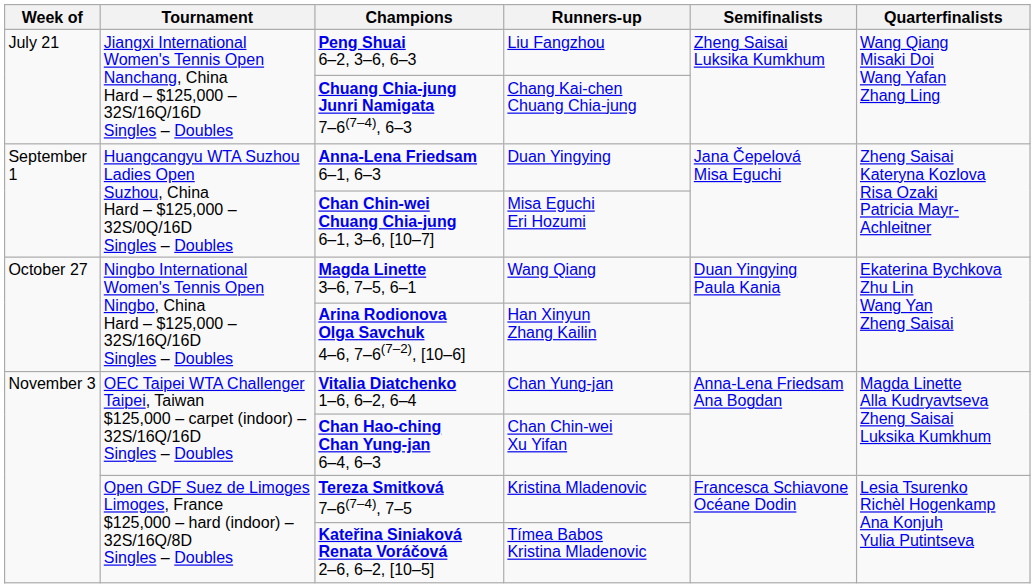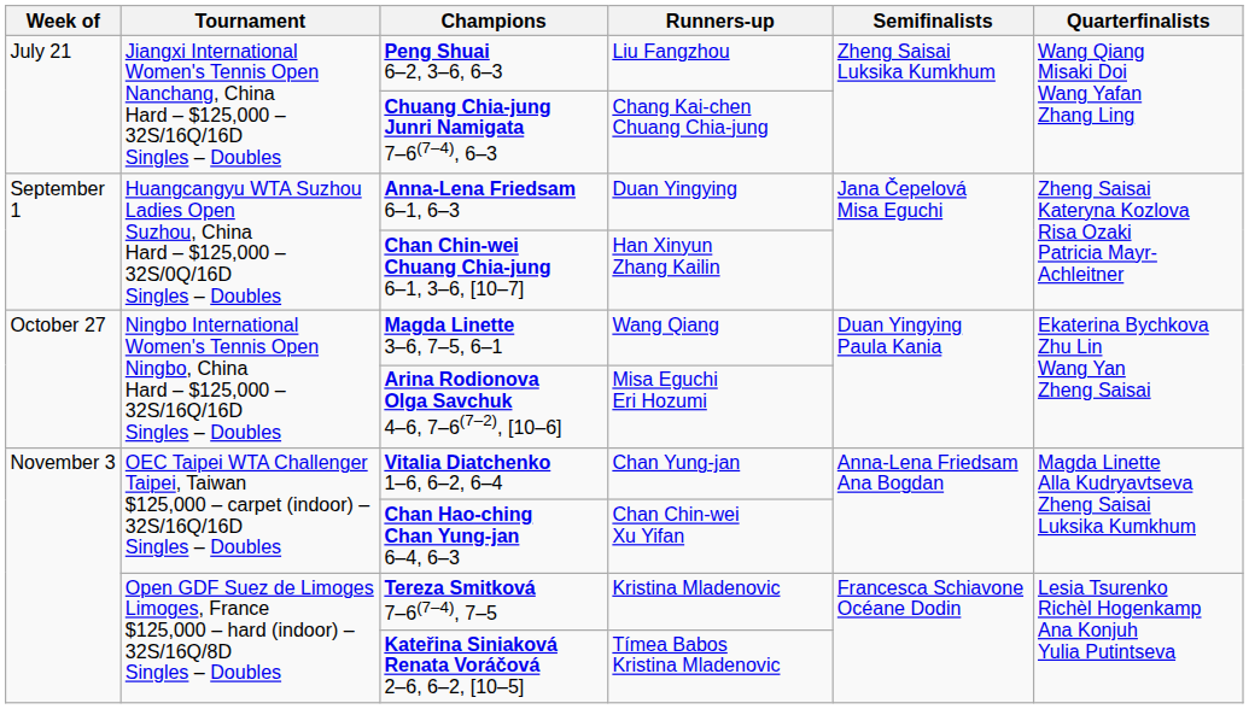Chan Chin-wei Chuang Chia-jung 6–1, 3–6, [10–7] | Runners-up: Misa Eguchi Eri Hozumi -> Han Xinyun Zhang Kailin
Arina Rodionova Olga Savchuk 4–6, 7–6(7–2), [10–6] | Runners-up: Han Xinyun Zhang Kailin -> Misa Eguchi Eri Hozumi
